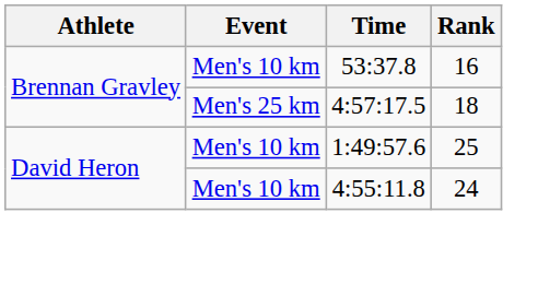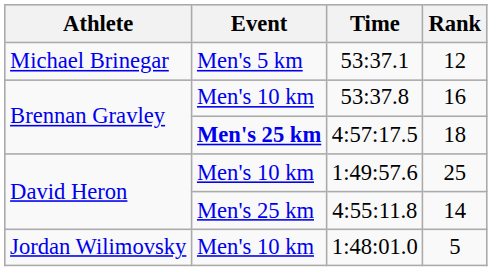+ row: Michael Brinegar | Men's 5 km | 53:37.1 | 12
4:57:17.5 | Event: normal -> bold
4:55:11.8 | Event: Men's 10 km -> Men's 25 km
4:55:11.8 | Rank: 24 -> 14
+ row: Jordan Wilimovsky | Men's 10 km | 1:48:01.0 | 5
